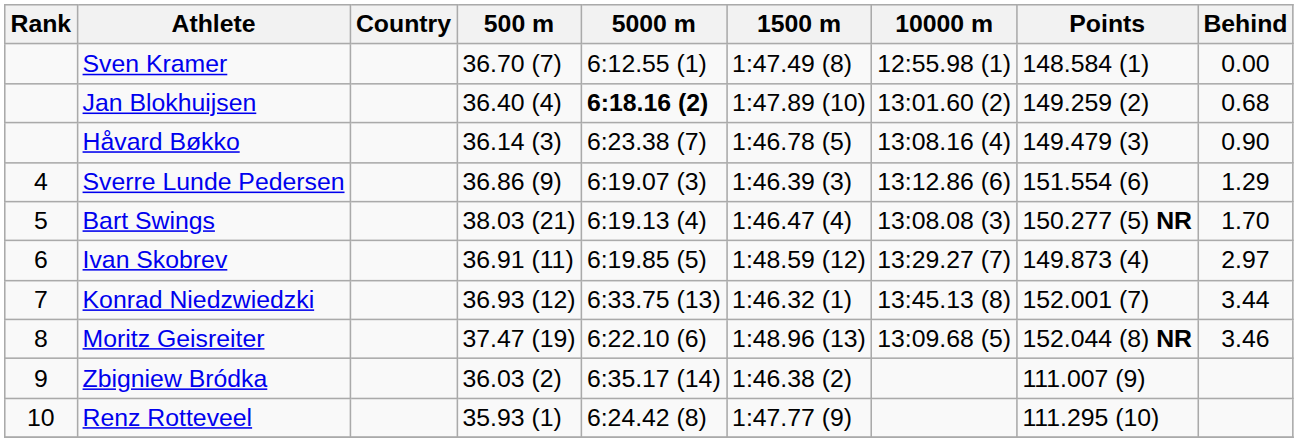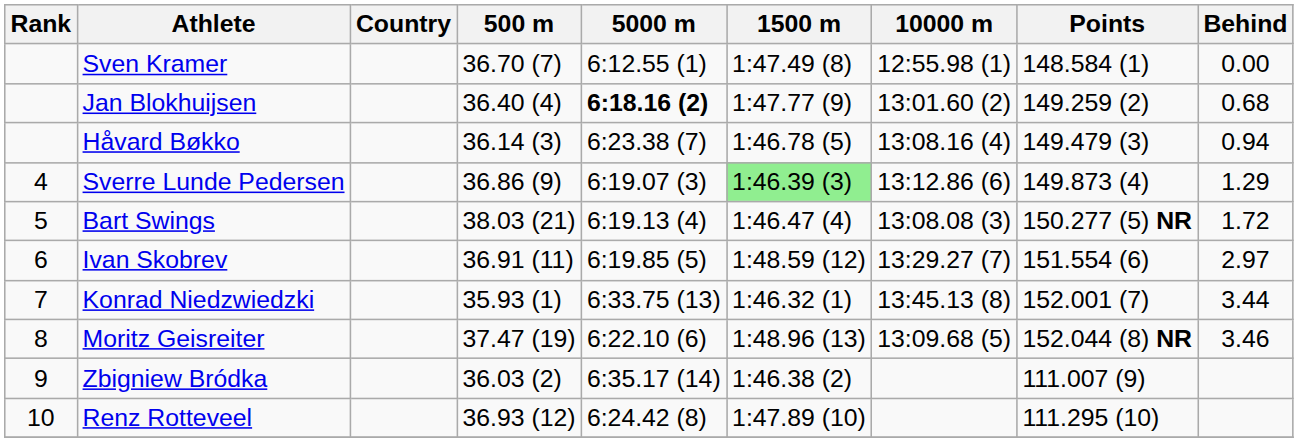Jan Blokhuijsen | 1500 m: 1:47.89 (10) -> 1:47.77 (9)
Håvard Bøkko | Behind: 0.90 -> 0.94
Sverre Lunde Pedersen | 1500 m: no background -> lightgreen background
Sverre Lunde Pedersen | Points: 151.554 (6) -> 149.873 (4)
Bart Swings | Behind: 1.70 -> 1.72
Ivan Skobrev | Points: 149.873 (4) -> 151.554 (6)
Konrad Niedzwiedzki | 500 m: 36.93 (12) -> 35.93 (1)
Renz Rotteveel | 500 m: 35.93 (1) -> 36.93 (12)
Renz Rotteveel | 1500 m: 1:47.77 (9) -> 1:47.89 (10)
